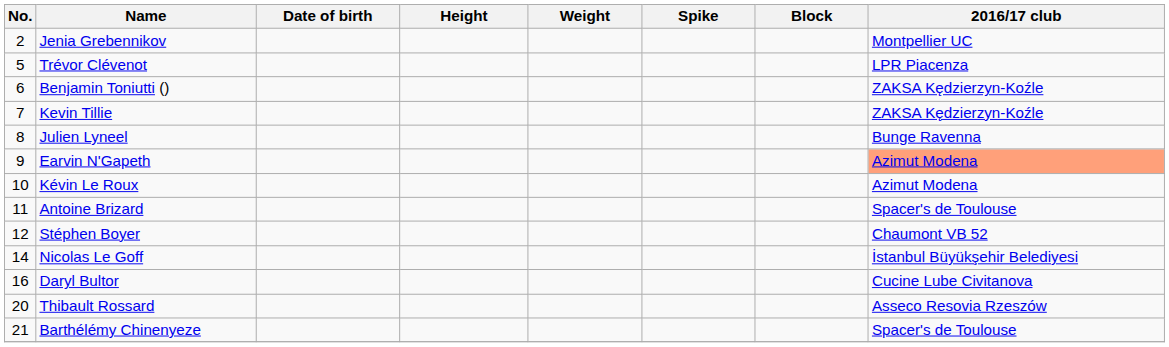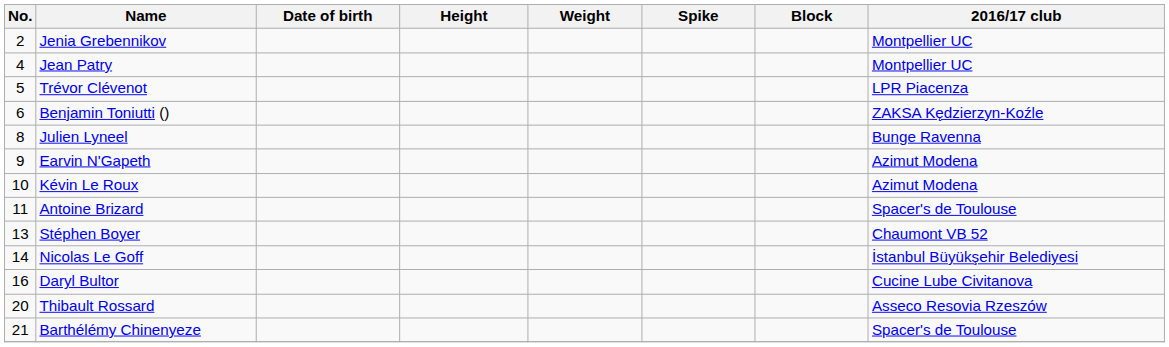+ row: 4 | Jean Patry | Montpellier UC
- row: 7 | Kevin Tillie | ZAKSA Kędzierzyn-Koźle
Earvin N'Gapeth | 2016/17 club: lightsalmon background -> no background
Stéphen Boyer | No.: 12 -> 13
